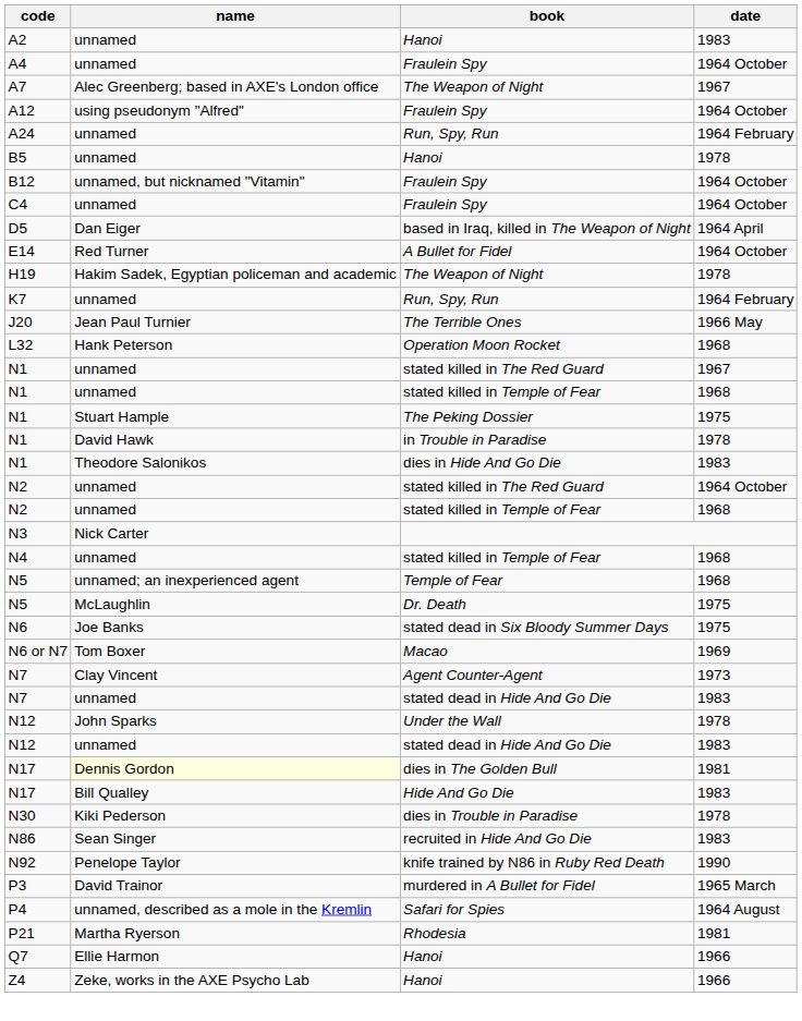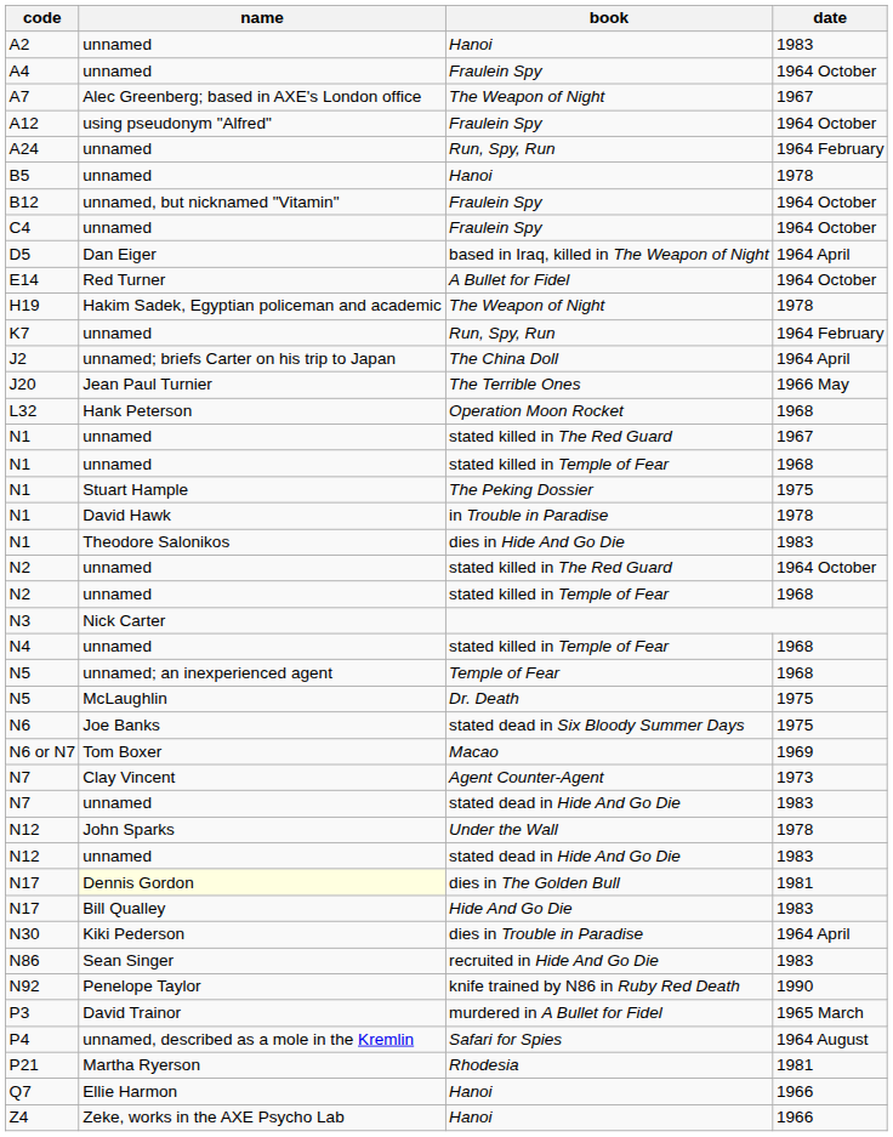+ row: J2 | unnamed; briefs Carter on his trip to Japan | The China Doll | 1964 April
N30 | date: 1978 -> 1964 April
